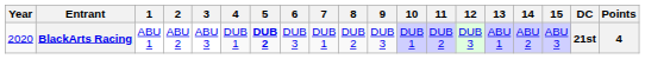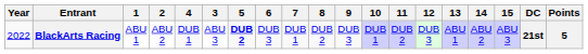columns swapped: 3 <-> 4
BlackArts Racing | Year: 2020 -> 2022
BlackArts Racing | Points: 4 -> 5
